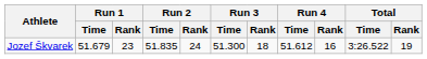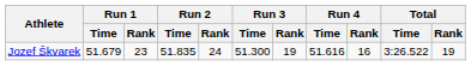Jozef Škvarek | Run 3 / Rank: 18 -> 19
Jozef Škvarek | Run 4 / Time: 51.612 -> 51.616
